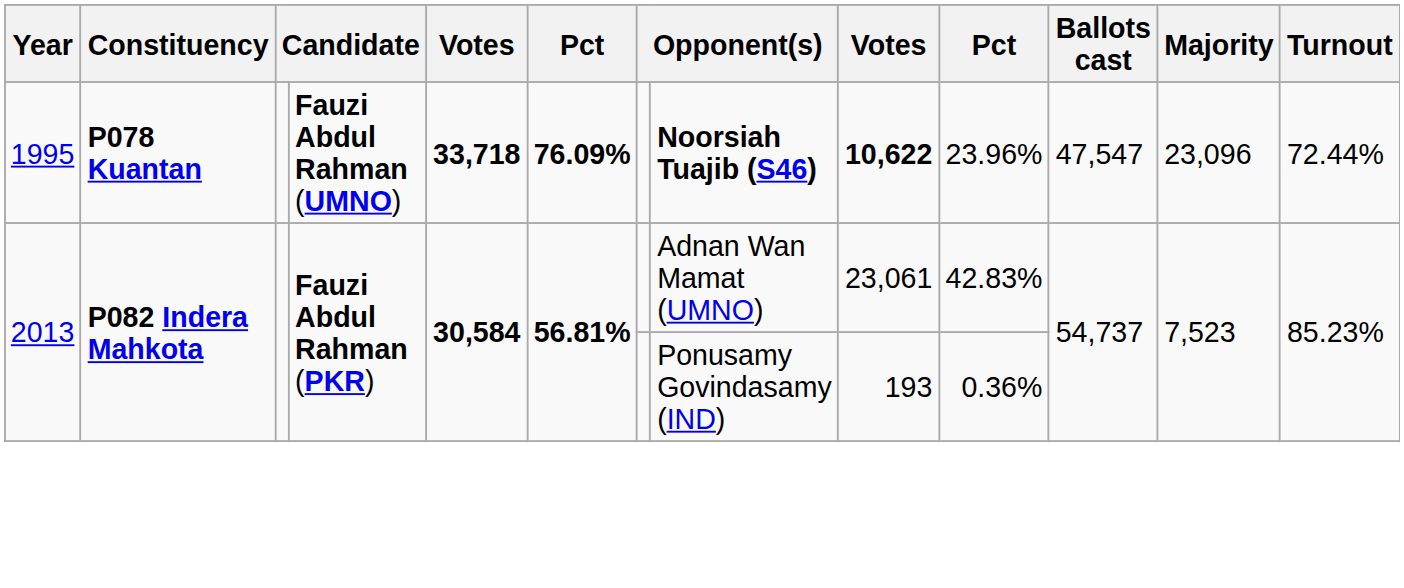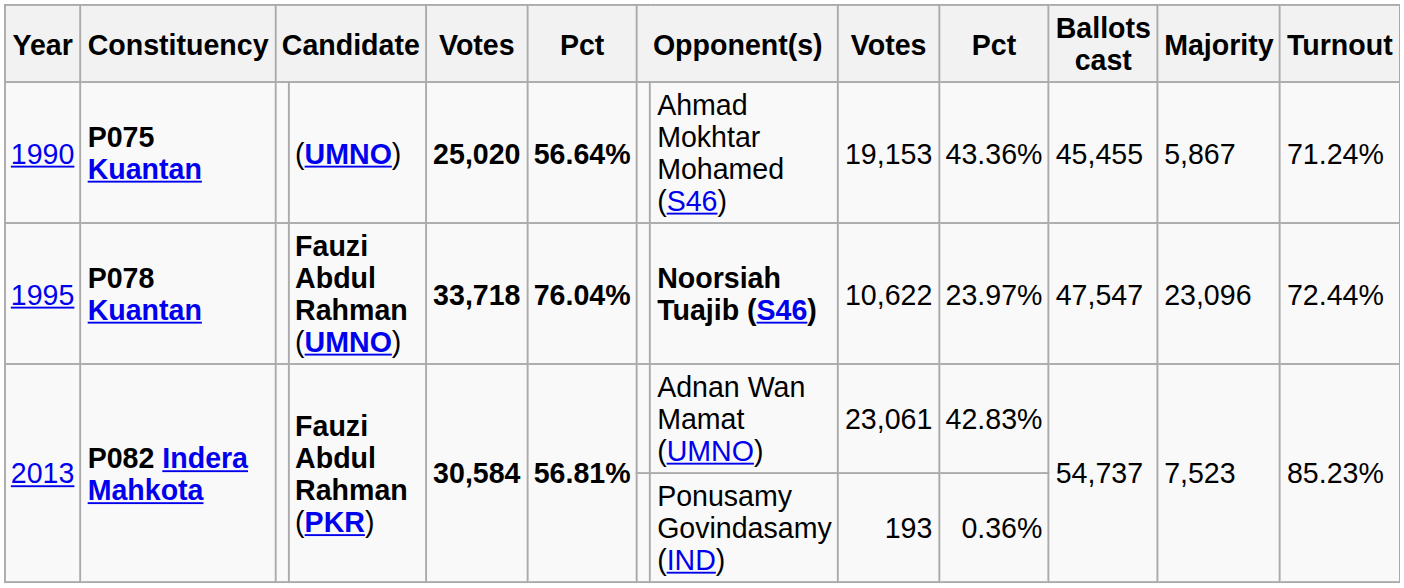+ row: 1990 | P075 Kuantan | (UMNO) | 25,020 | 56.64% | Ahmad Mokhtar Mohamed (S46) | 19,153 | 43.36% | 45,455 | 5,867 | 71.24%
1995 | column 6: 76.09% -> 76.04%
1995 | column 9: bold -> normal
1995 | column 10: 23.96% -> 23.97%
